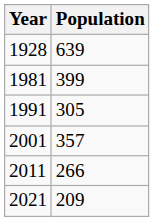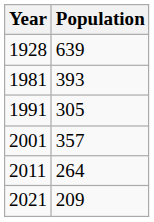1981 | Population: 399 -> 393
2011 | Population: 266 -> 264
